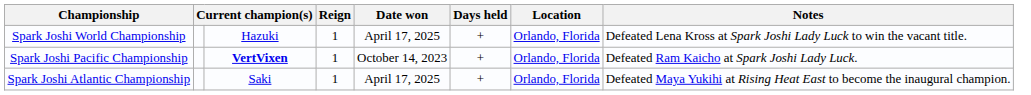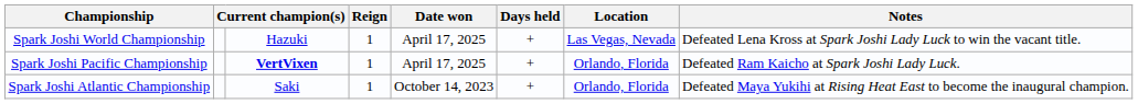Spark Joshi World Championship | Location: Orlando, Florida -> Las Vegas, Nevada
Spark Joshi Pacific Championship | Date won: October 14, 2023 -> April 17, 2025
Spark Joshi Atlantic Championship | Date won: April 17, 2025 -> October 14, 2023
